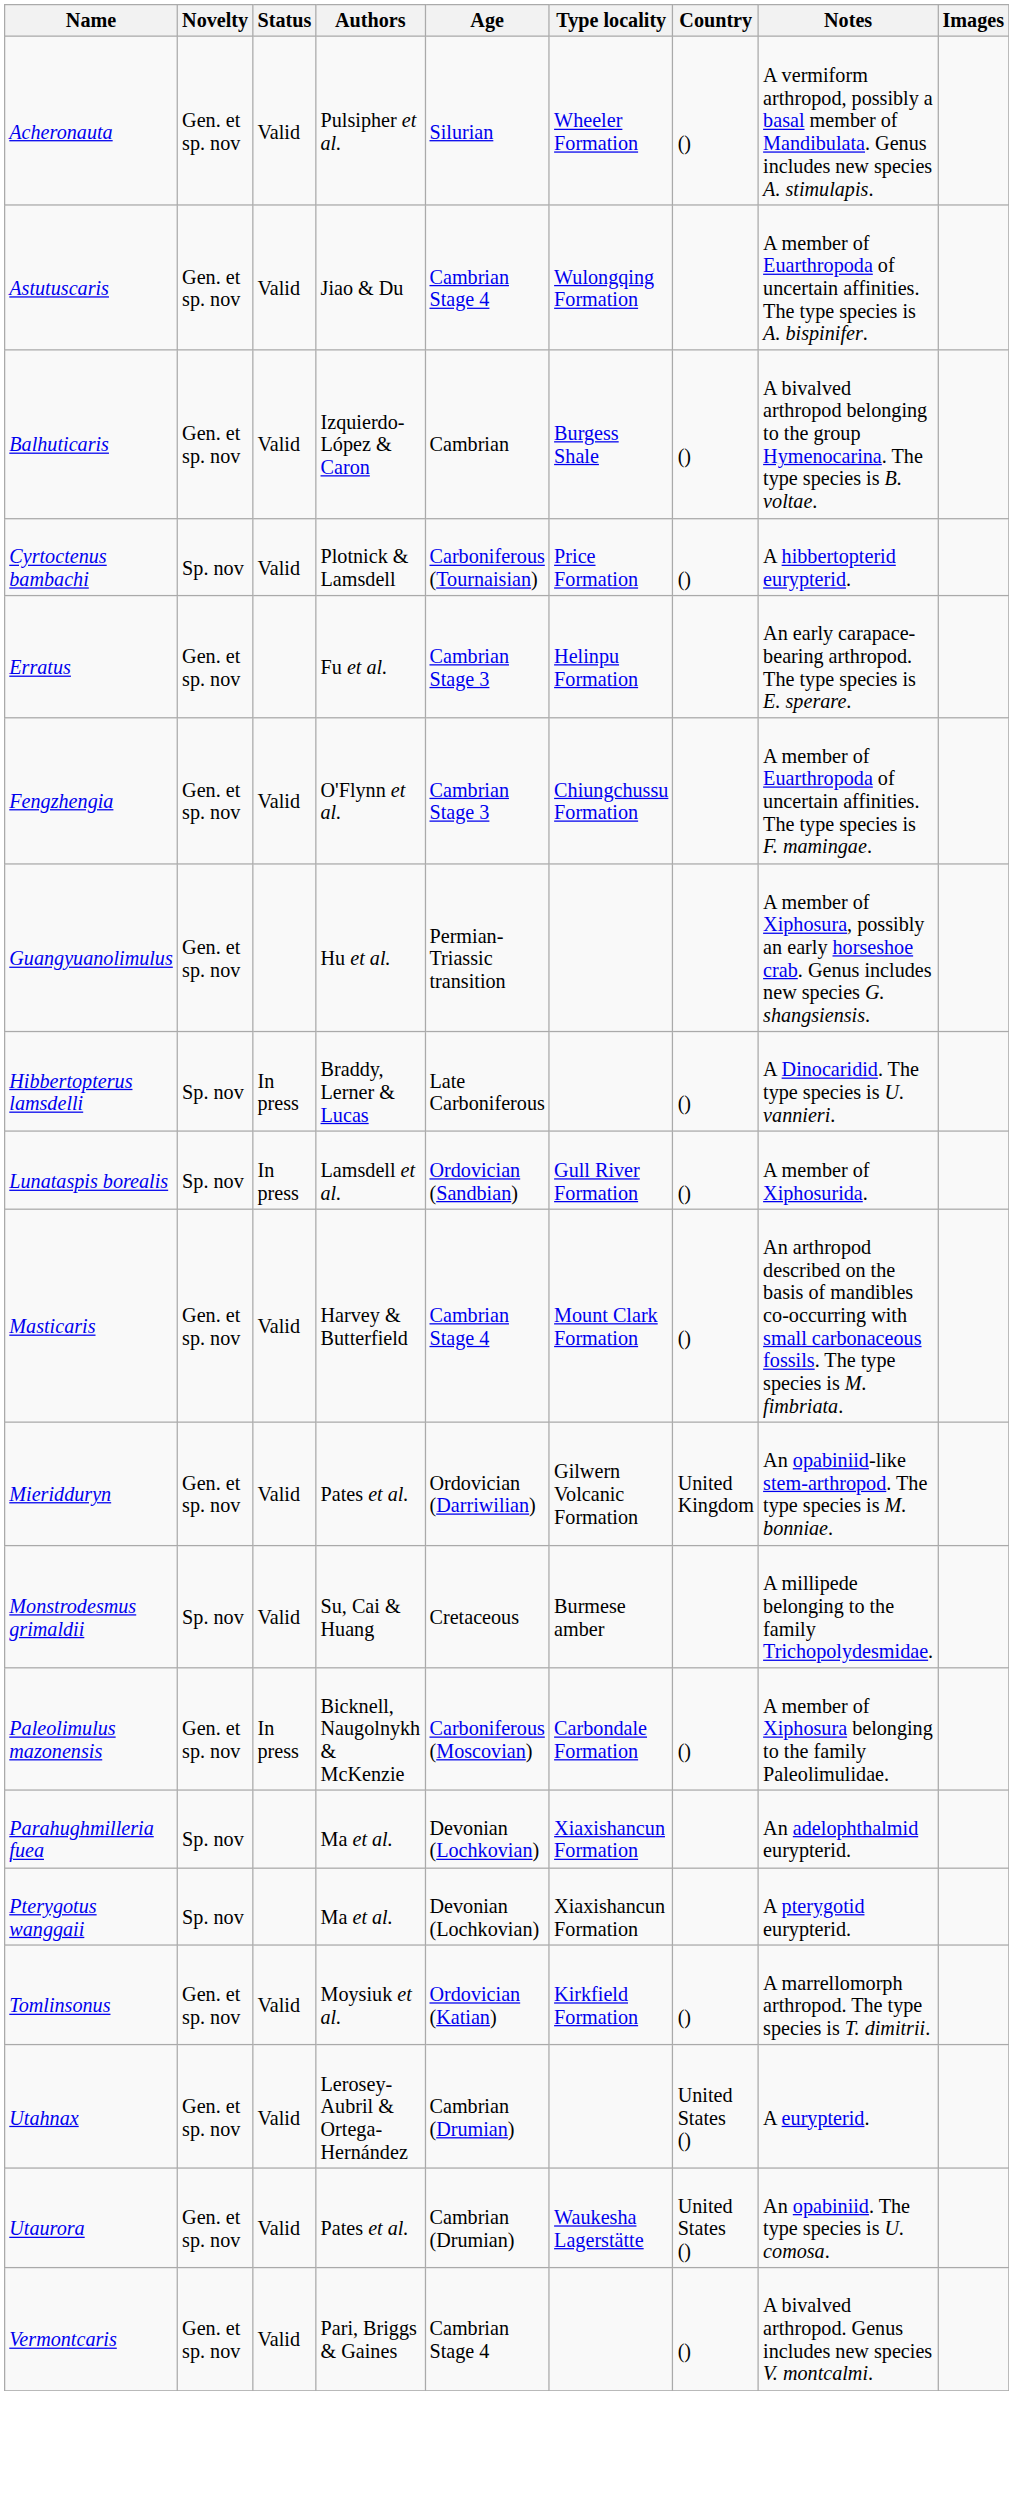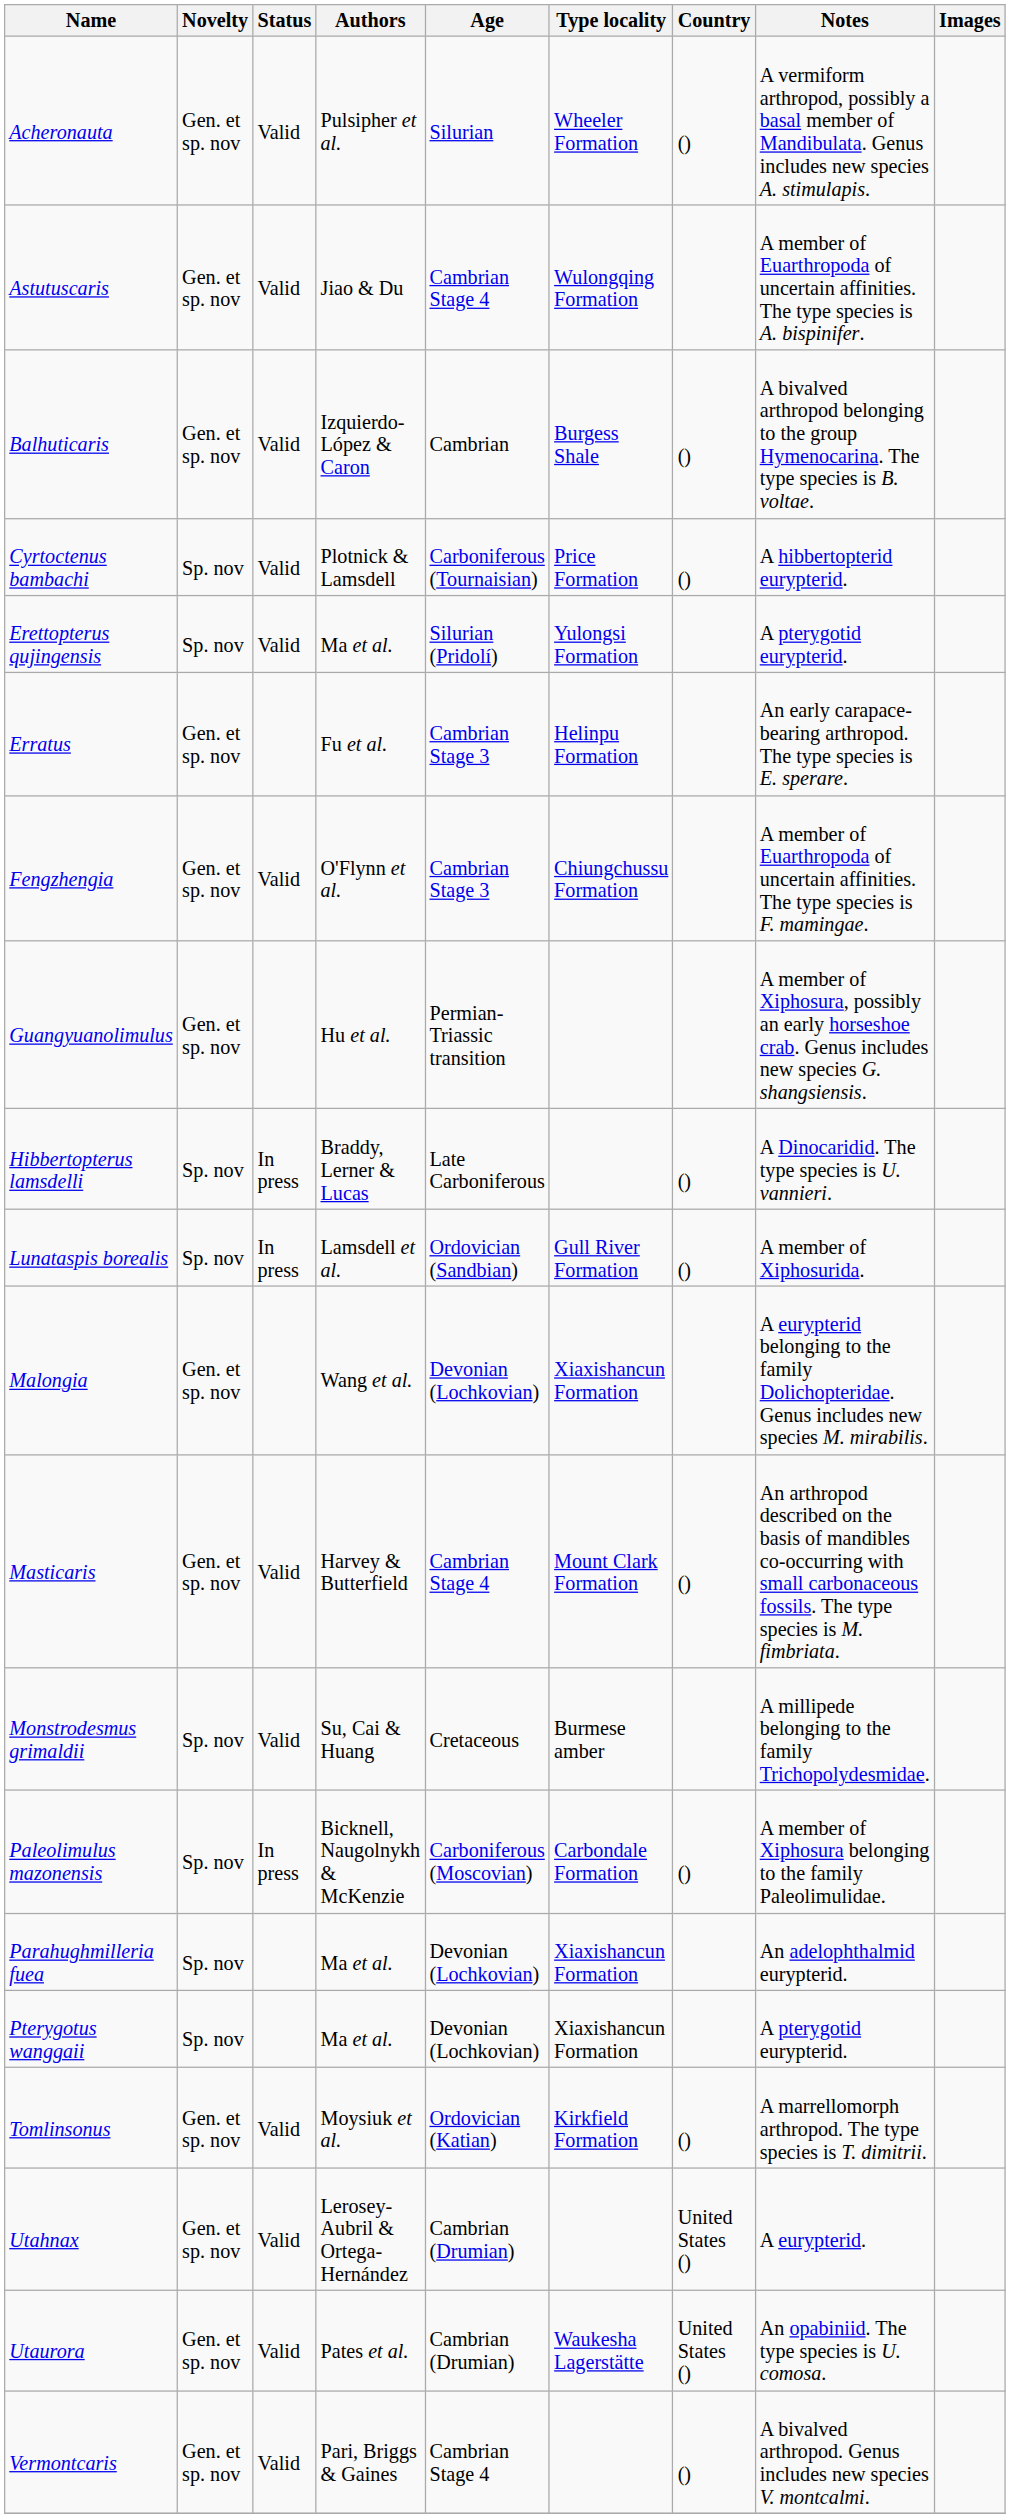+ row: Erettopterus qujingensis | Sp. nov | Valid | Ma et al. | Silurian (Pridolí) | Yulongsi Formation | A pterygotid eurypterid.
+ row: Malongia | Gen. et sp. nov | Wang et al. | Devonian (Lochkovian) | Xiaxishancun Formation | A eurypterid belonging to the family Dolichopteridae. Genus includes new species M. mirabilis.
- row: Mieridduryn | Gen. et sp. nov | Valid | Pates et al. | Ordovician (Darriwilian) | Gilwern Volcanic Formation | United Kingdom | An opabiniid-like stem-arthropod. The type species is M. bonniae.
Paleolimulus mazonensis | Novelty: Gen. et sp. nov -> Sp. nov
